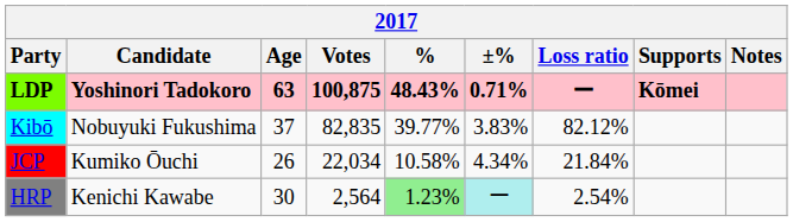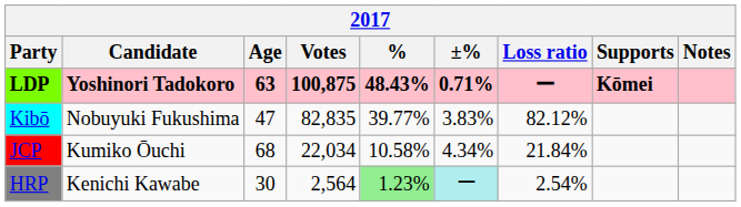Kibō | Age: 37 -> 47
JCP | Age: 26 -> 68
